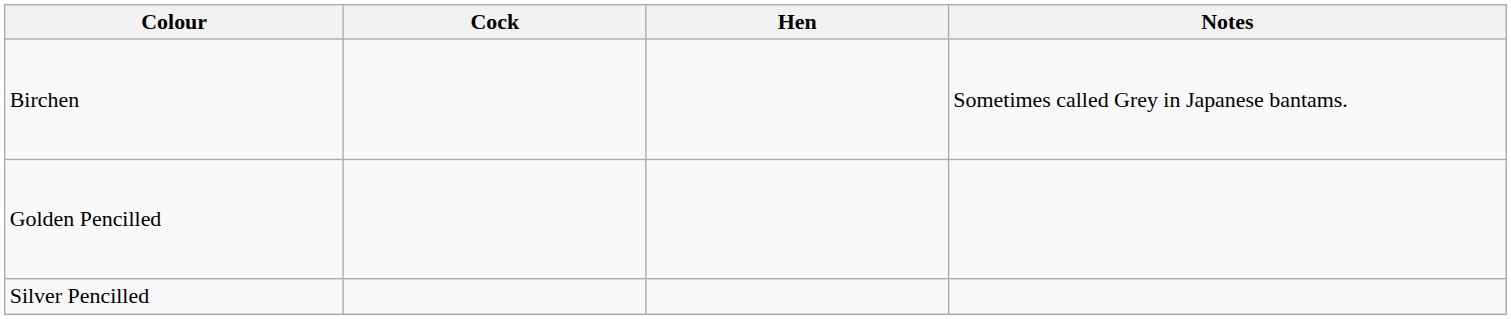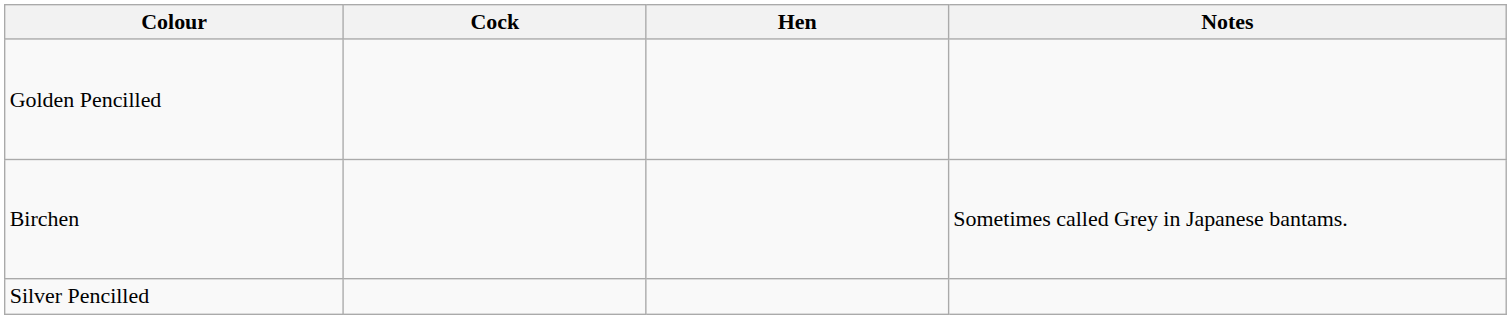rows swapped: Birchen <-> Golden Pencilled
